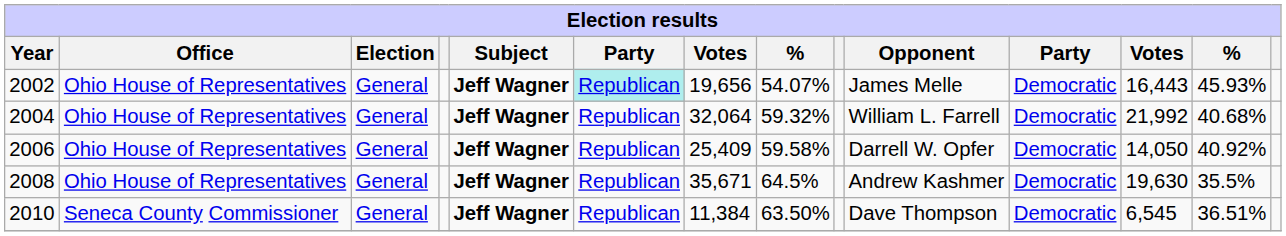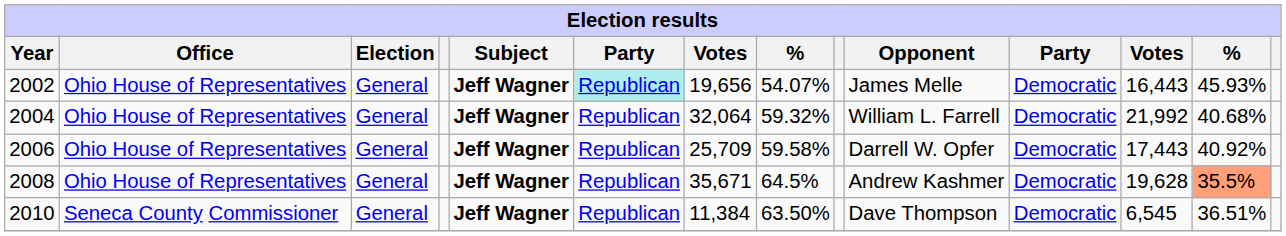2006 | column 7: 25,409 -> 25,709
2006 | column 12: 14,050 -> 17,443
2008 | column 12: 19,630 -> 19,628
2008 | column 13: no background -> lightsalmon background
